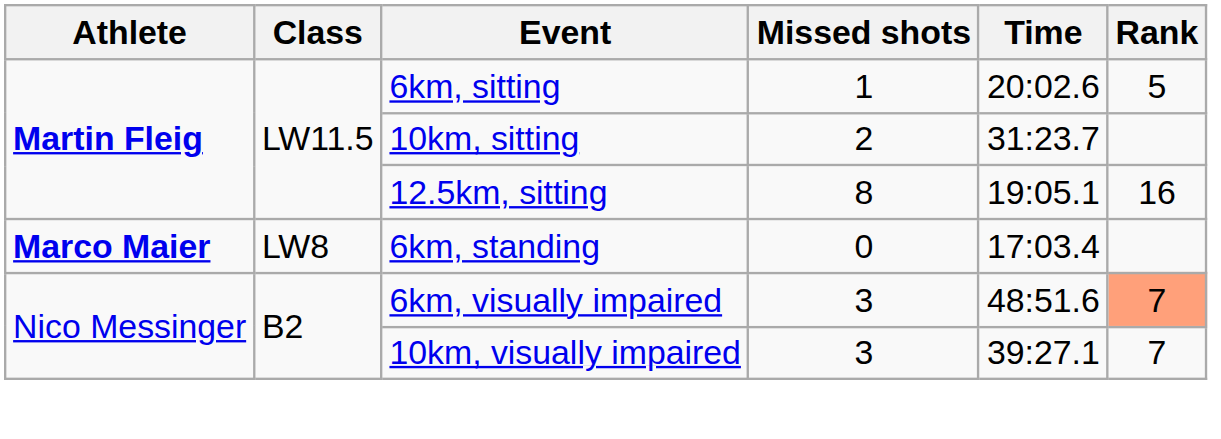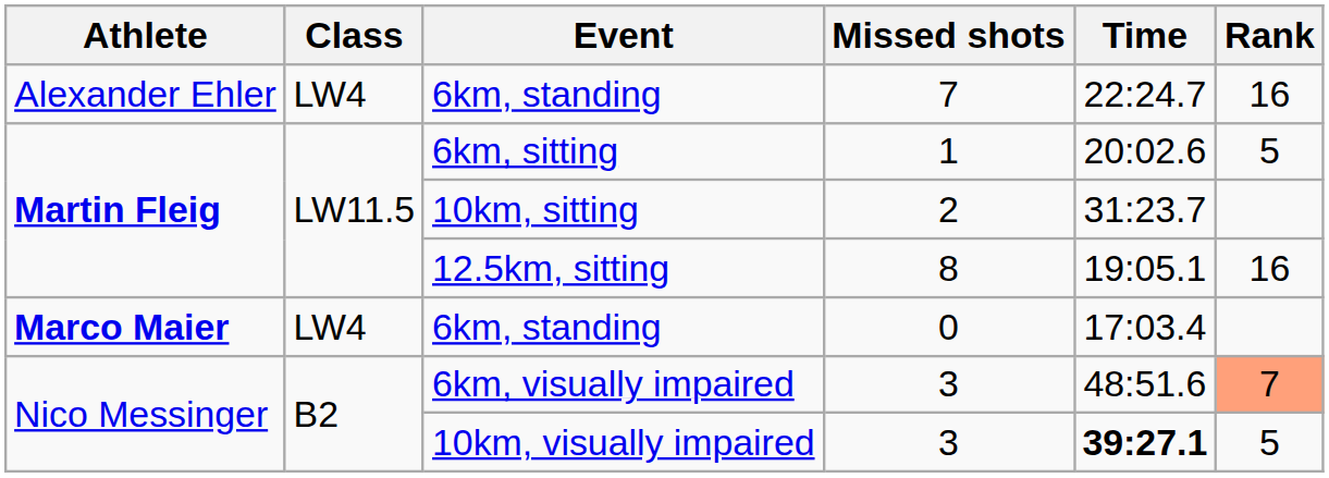+ row: Alexander Ehler | LW4 | 6km, standing | 7 | 22:24.7 | 16
6km, standing / 0 | Class: LW8 -> LW4
10km, visually impaired | Time: normal -> bold
10km, visually impaired | Rank: 7 -> 5
